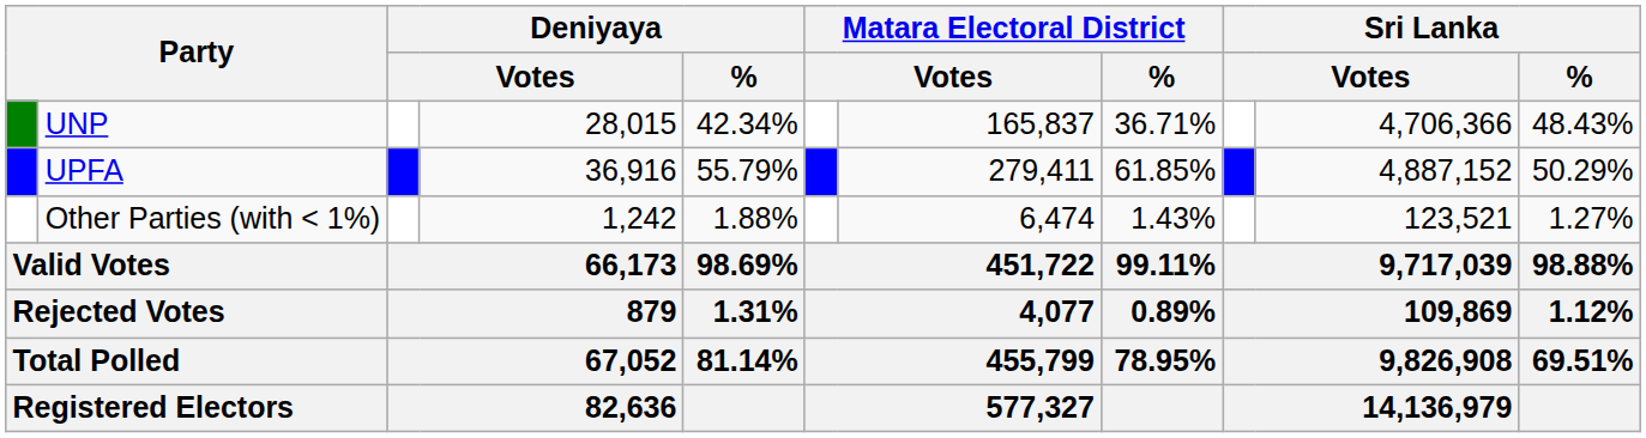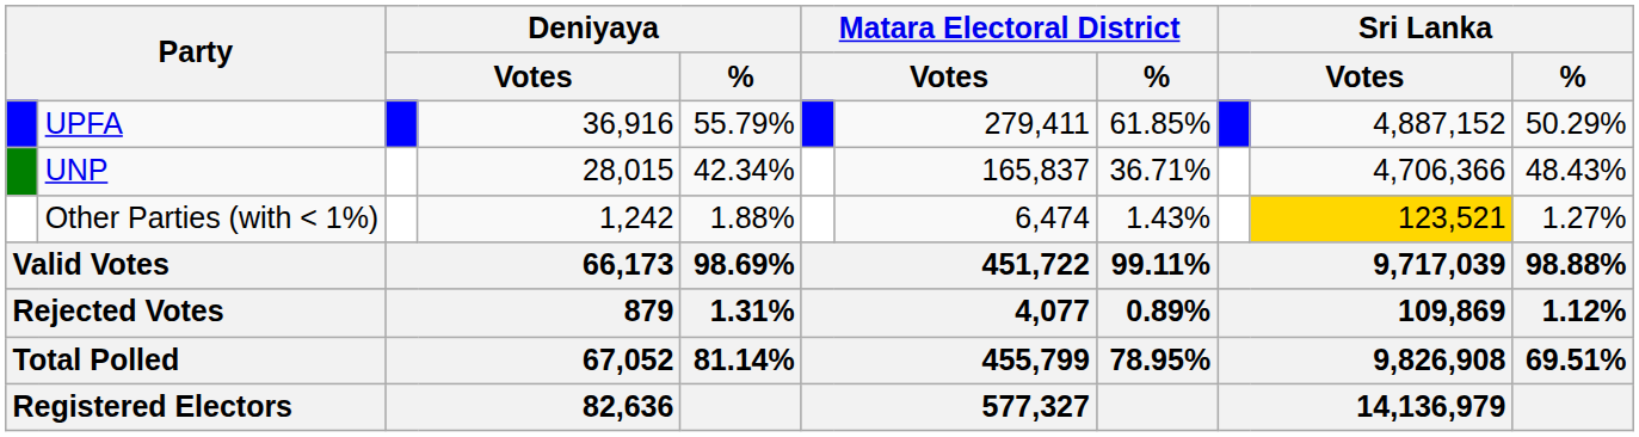rows swapped: UPFA <-> UNP
Other Parties (with < 1%) | column 10: no background -> gold background
